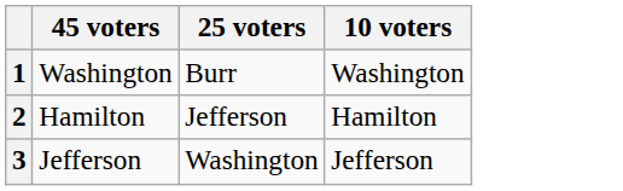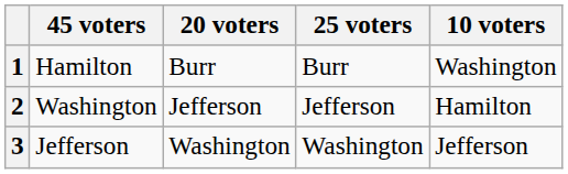+ column: 20 voters | Burr | Jefferson | Washington
1 | 45 voters: Washington -> Hamilton
2 | 45 voters: Hamilton -> Washington
